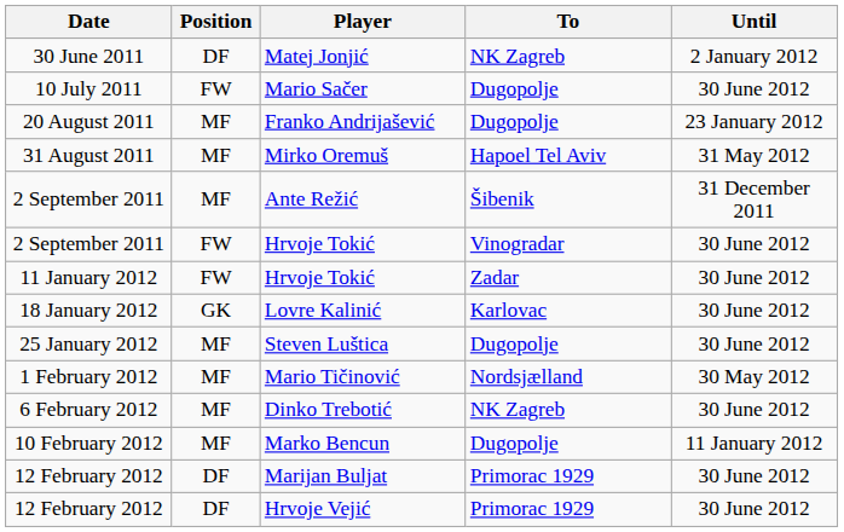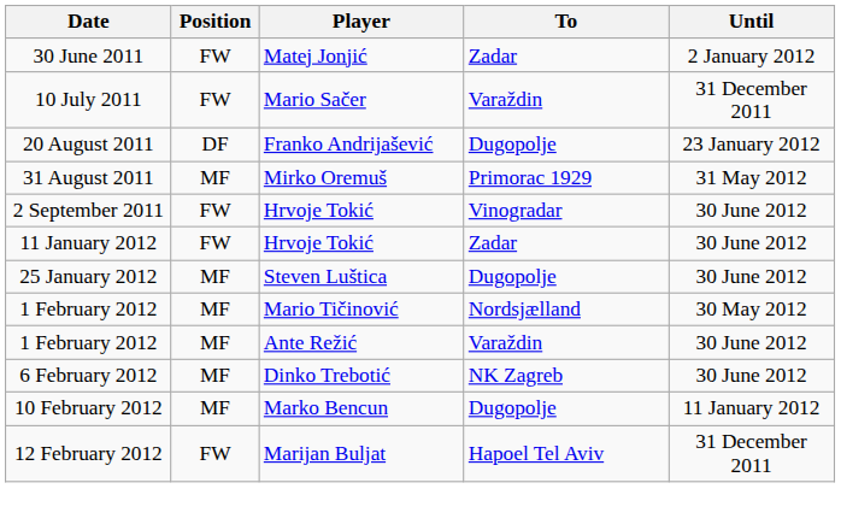Matej Jonjić | Position: DF -> FW
Matej Jonjić | To: NK Zagreb -> Zadar
Mario Sačer | To: Dugopolje -> Varaždin
Mario Sačer | Until: 30 June 2012 -> 31 December 2011
Franko Andrijašević | Position: MF -> DF
Mirko Oremuš | To: Hapoel Tel Aviv -> Primorac 1929
- row: 2 September 2011 | MF | Ante Režić | Šibenik | 31 December 2011
- row: 18 January 2012 | GK | Lovre Kalinić | Karlovac | 30 June 2012
+ row: 1 February 2012 | MF | Ante Režić | Varaždin | 30 June 2012
Marijan Buljat | Position: DF -> FW
Marijan Buljat | To: Primorac 1929 -> Hapoel Tel Aviv
Marijan Buljat | Until: 30 June 2012 -> 31 December 2011
- row: 12 February 2012 | DF | Hrvoje Vejić | Primorac 1929 | 30 June 2012
